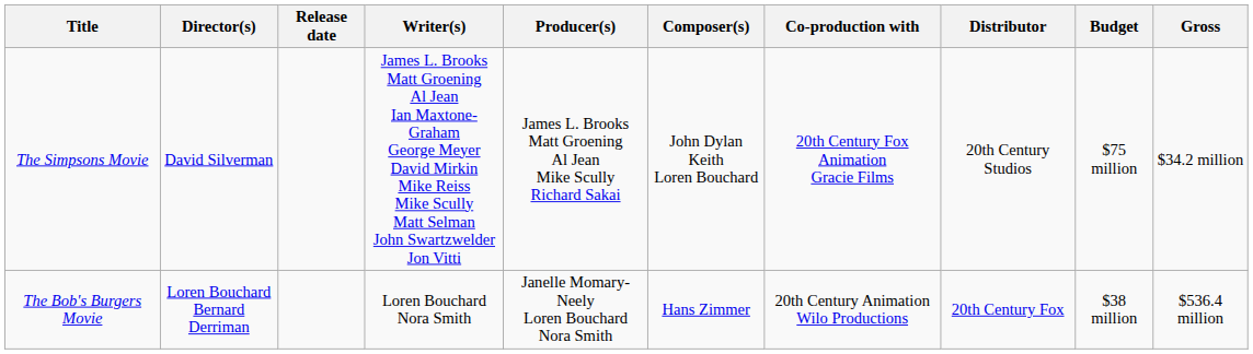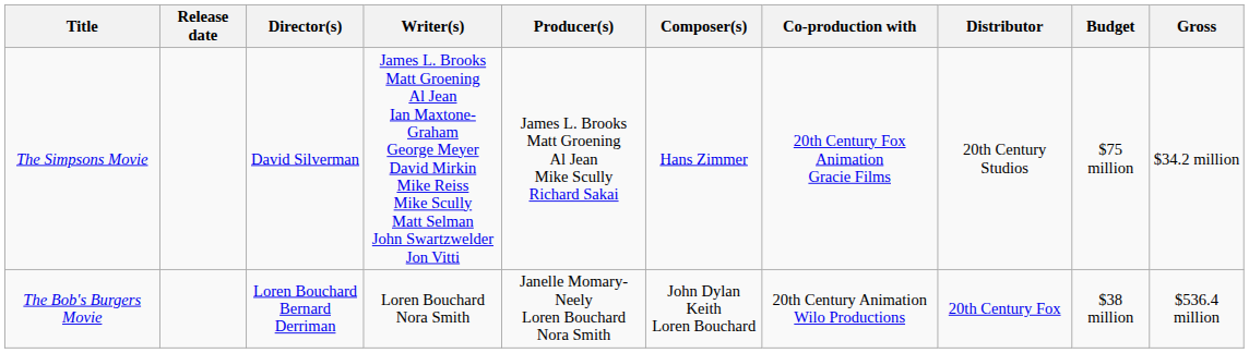columns swapped: Release date <-> Director(s)
The Simpsons Movie | Composer(s): John Dylan Keith Loren Bouchard -> Hans Zimmer
The Bob's Burgers Movie | Composer(s): Hans Zimmer -> John Dylan Keith Loren Bouchard
